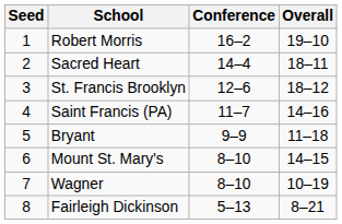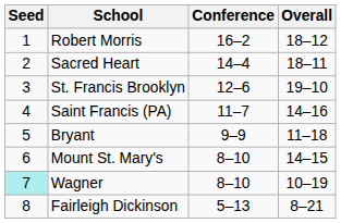Robert Morris | Overall: 19–10 -> 18–12
St. Francis Brooklyn | Overall: 18–12 -> 19–10
Wagner | Seed: no background -> paleturquoise background
